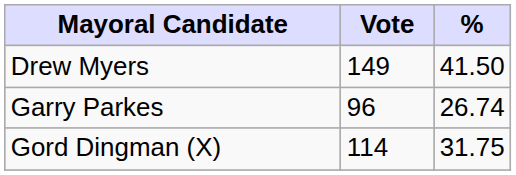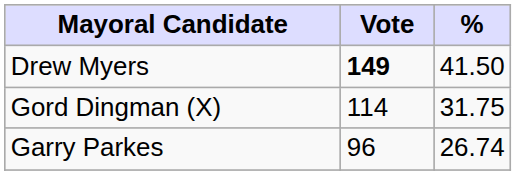Drew Myers | Vote: normal -> bold
rows swapped: Gord Dingman (X) <-> Garry Parkes
